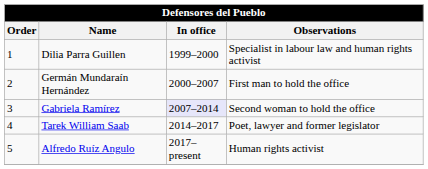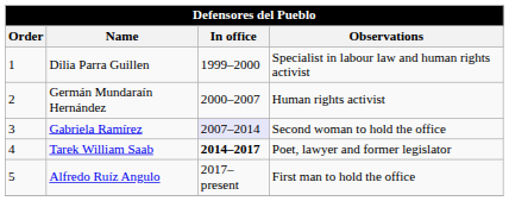Germán Mundaraín Hernández | Observations: First man to hold the office -> Human rights activist
Tarek William Saab | In office: normal -> bold
Alfredo Ruíz Angulo | Observations: Human rights activist -> First man to hold the office
